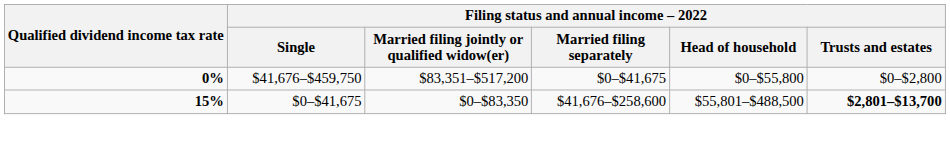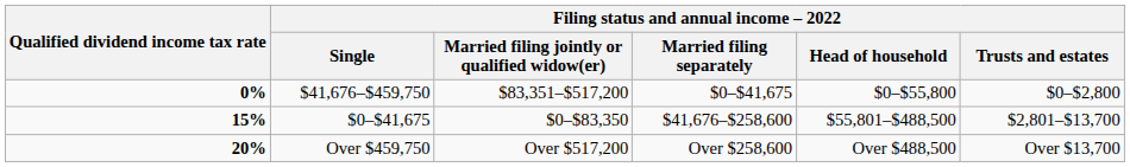15% | Filing status and annual income – 2022 / Trusts and estates: bold -> normal
+ row: 20% | Over $459,750 | Over $517,200 | Over $258,600 | Over $488,500 | Over $13,700
